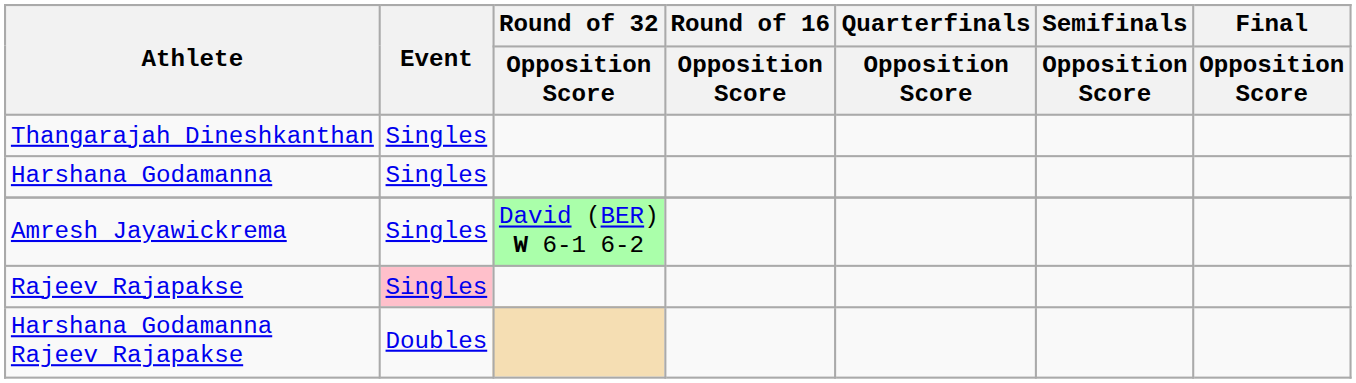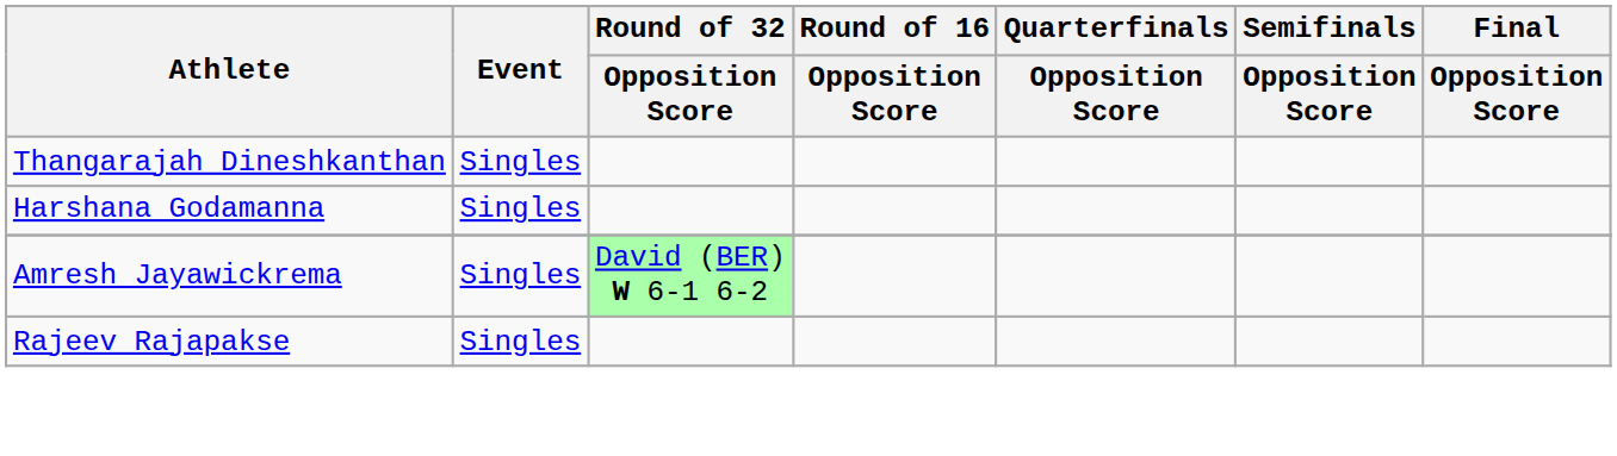Rajeev Rajapakse | Event: pink background -> no background
- row: Harshana Godamanna Rajeev Rajapakse | Doubles
